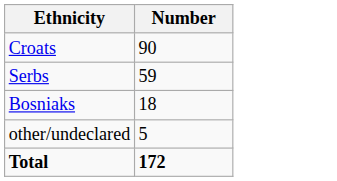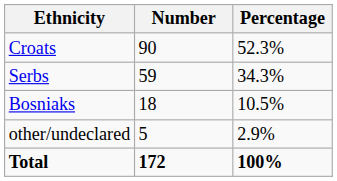+ column: Percentage | 52.3% | 34.3% | 10.5% | 2.9% | 100%
